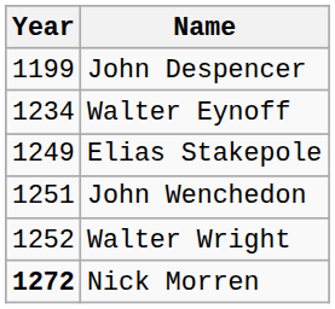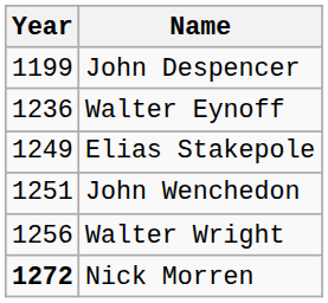Walter Eynoff | Year: 1234 -> 1236
Walter Wright | Year: 1252 -> 1256
